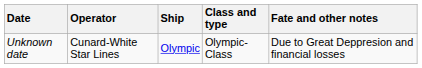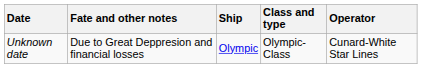columns swapped: Operator <-> Fate and other notes
